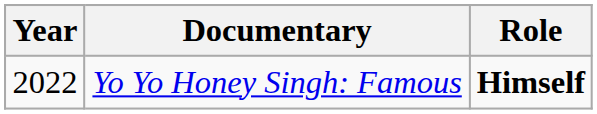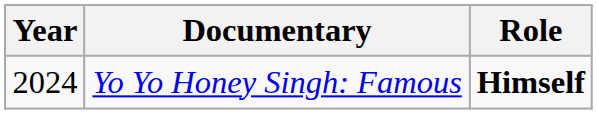Yo Yo Honey Singh: Famous | Year: 2022 -> 2024
